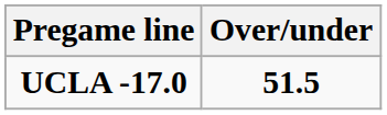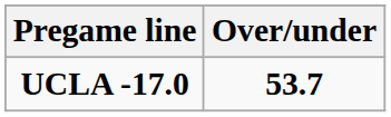UCLA -17.0 | Over/under: 51.5 -> 53.7
